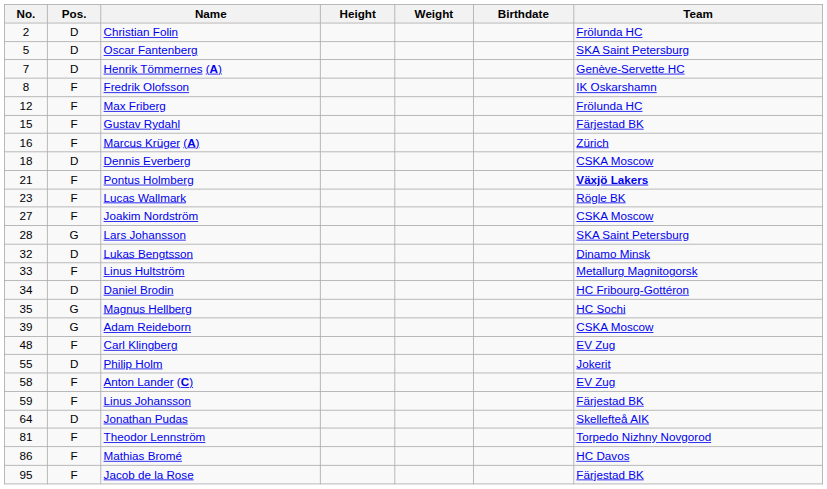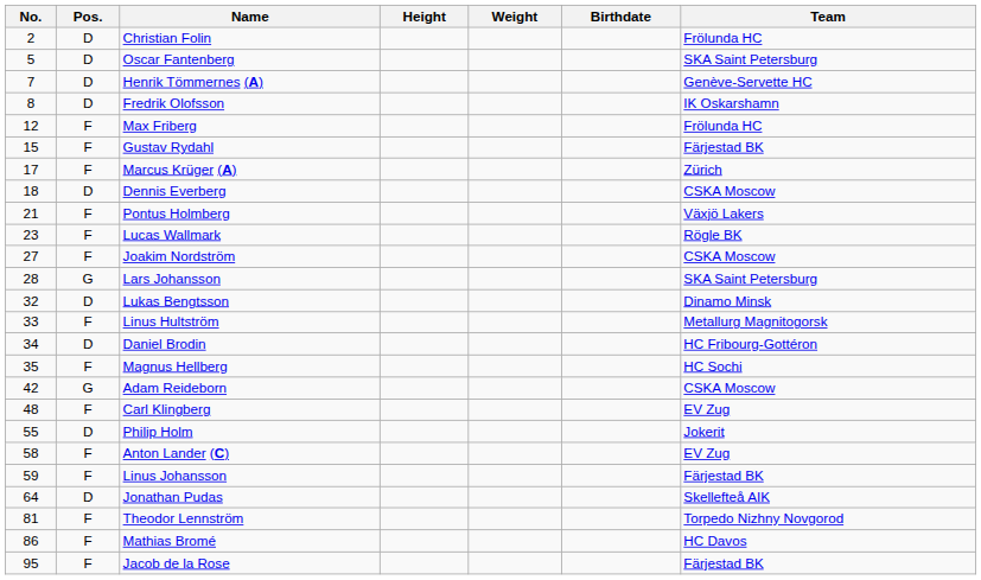Fredrik Olofsson | Pos.: F -> D
Marcus Krüger (A) | No.: 16 -> 17
Pontus Holmberg | Team: bold -> normal
Magnus Hellberg | Pos.: G -> F
Adam Reideborn | No.: 39 -> 42
